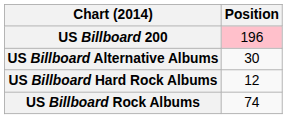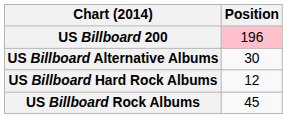US Billboard Rock Albums | Position: 74 -> 45
